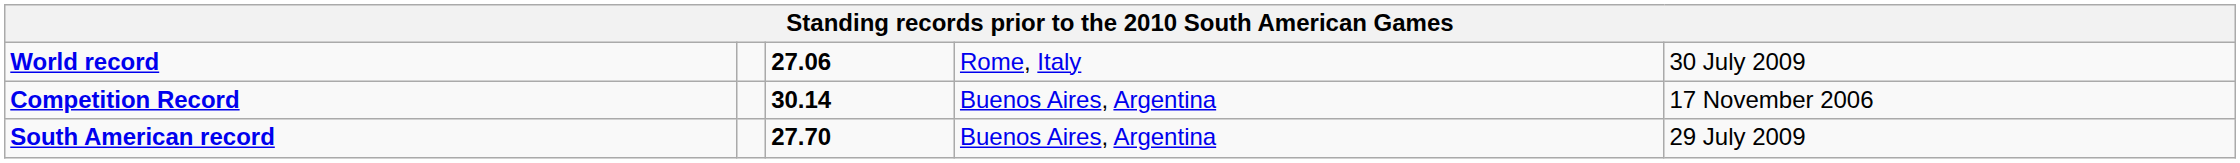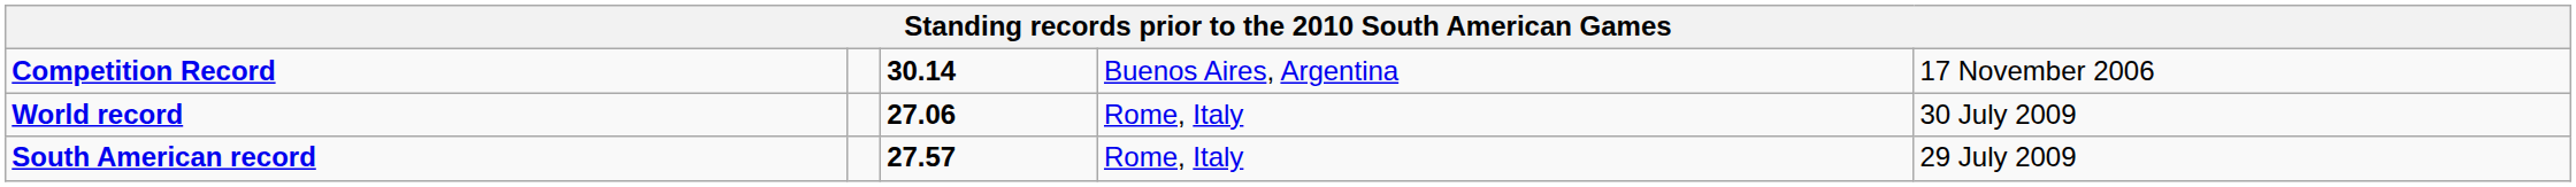rows swapped: World record <-> Competition Record
South American record | column 3: 27.70 -> 27.57
South American record | column 4: Buenos Aires, Argentina -> Rome, Italy
